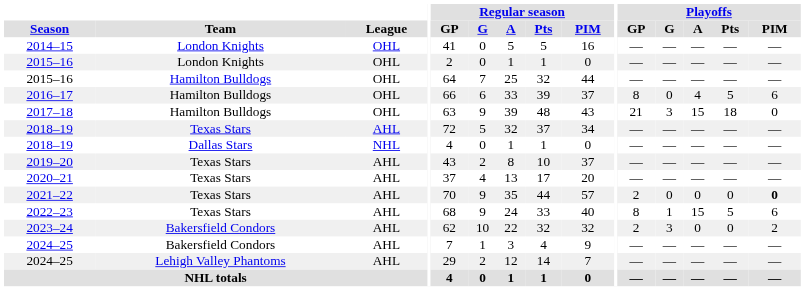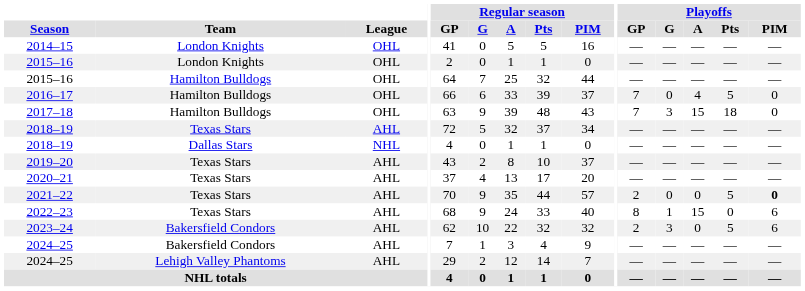2016–17 | Playoffs / GP: 8 -> 7
2016–17 | Playoffs / PIM: 6 -> 0
2017–18 | Playoffs / GP: 21 -> 7
2021–22 | Playoffs / Pts: 0 -> 5
2022–23 | Playoffs / Pts: 5 -> 0
2023–24 | Playoffs / Pts: 0 -> 5
2023–24 | Playoffs / PIM: 2 -> 6
